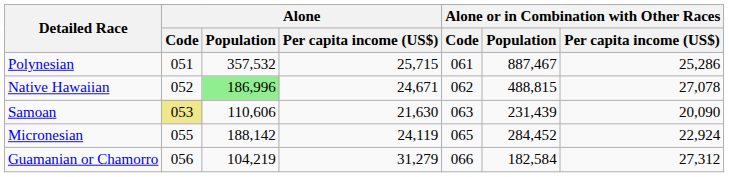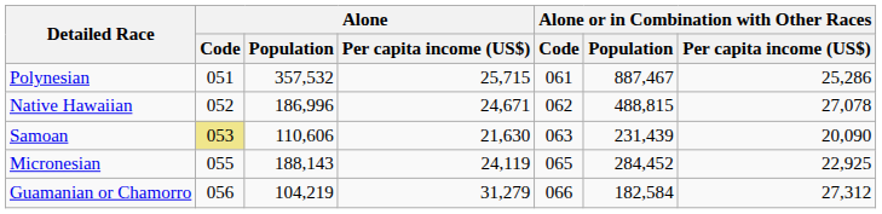Native Hawaiian | Alone / Population: lightgreen background -> no background
Micronesian | Alone / Population: 188,142 -> 188,143
Micronesian | column 7: 22,924 -> 22,925
